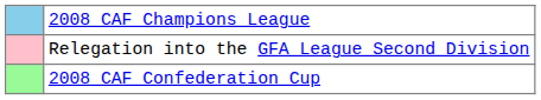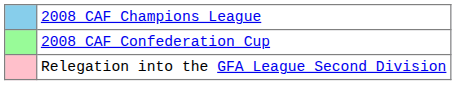rows swapped: 2008 CAF Confederation Cup <-> Relegation into the GFA League Second Division
